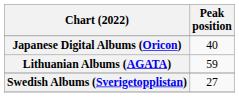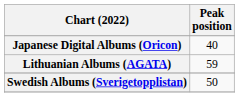Swedish Albums (Sverigetopplistan) | Peak position: 27 -> 50
